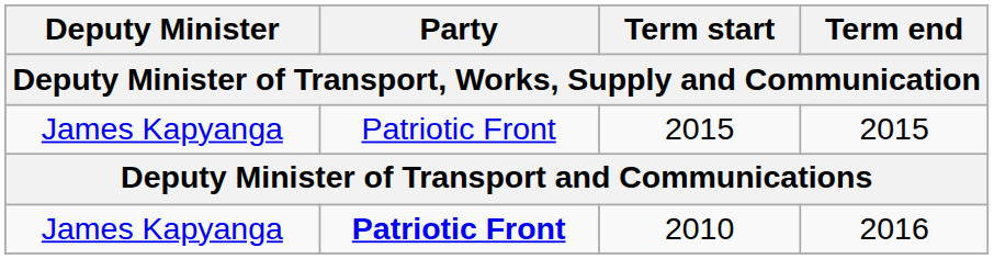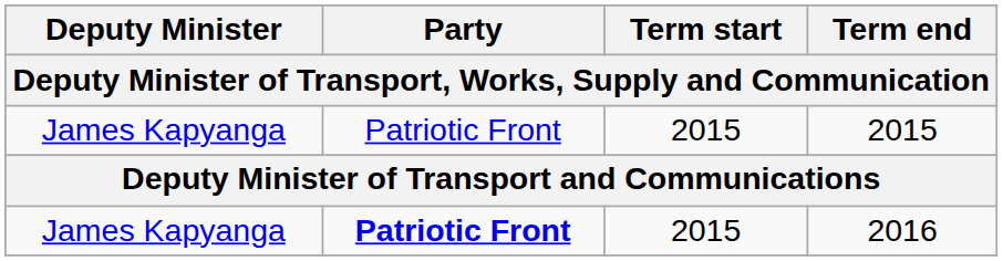2016 | Term start: 2010 -> 2015
